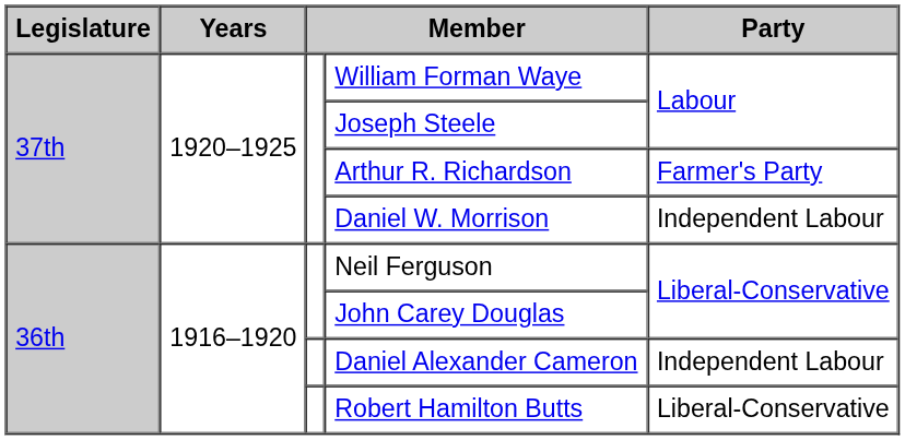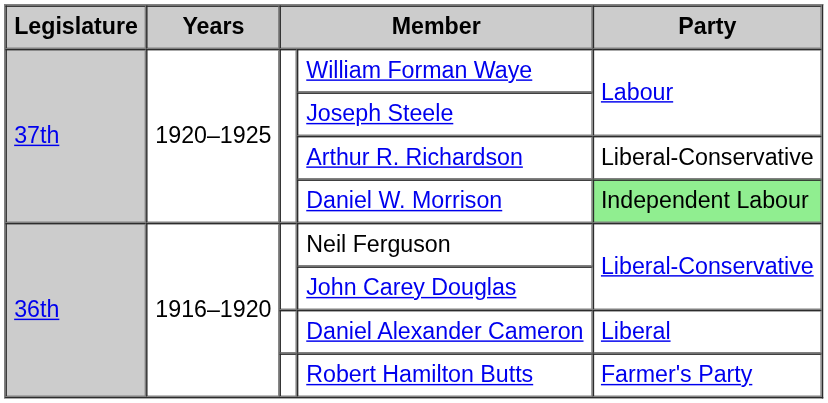Arthur R. Richardson | Party: Farmer's Party -> Liberal-Conservative
Daniel W. Morrison | Party: no background -> lightgreen background
Daniel Alexander Cameron | Party: Independent Labour -> Liberal
Robert Hamilton Butts | Party: Liberal-Conservative -> Farmer's Party
